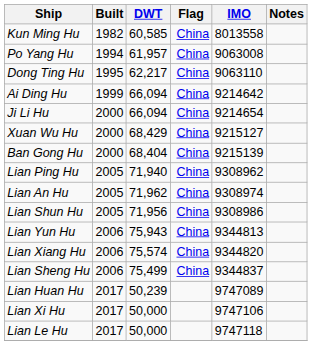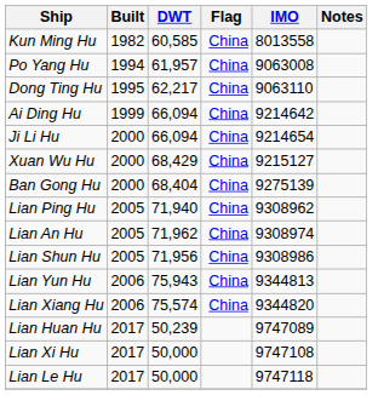Ban Gong Hu | IMO: 9215139 -> 9275139
- row: Lian Sheng Hu | 2006 | 75,499 | China | 9344837
Lian Xi Hu | IMO: 9747106 -> 9747108
